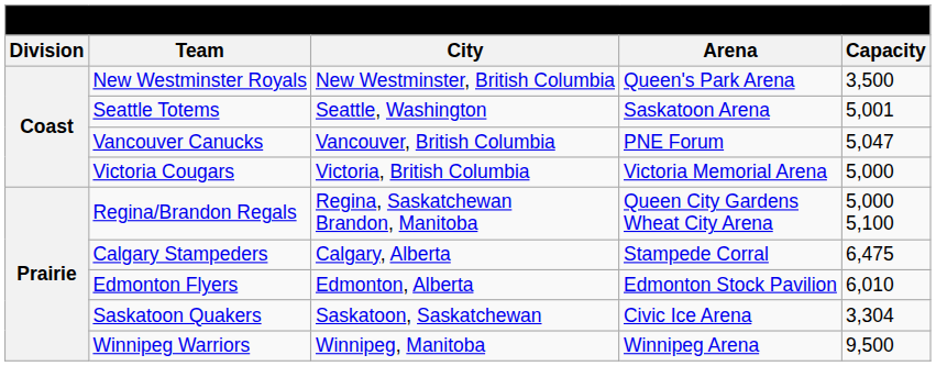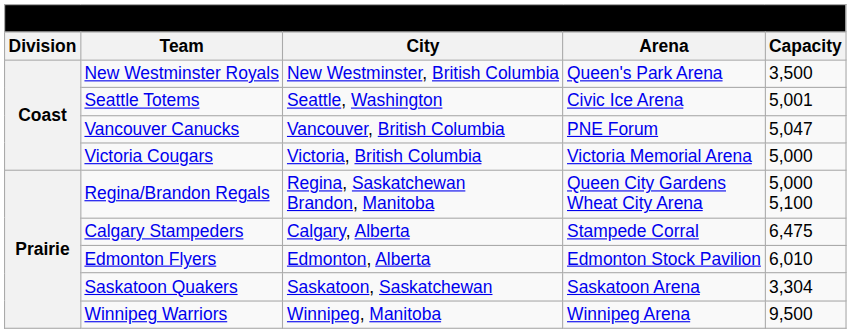Seattle Totems | Arena: Saskatoon Arena -> Civic Ice Arena
Saskatoon Quakers | Arena: Civic Ice Arena -> Saskatoon Arena
